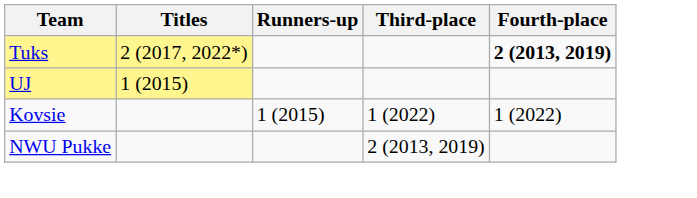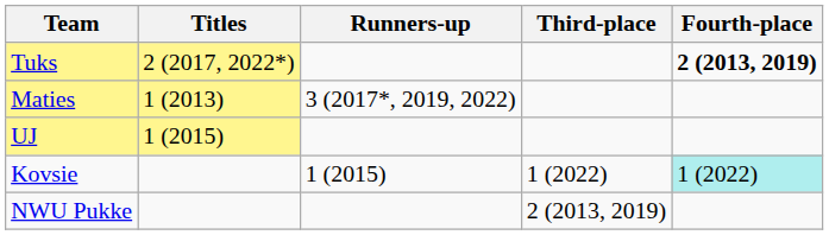+ row: Maties | 1 (2013) | 3 (2017*, 2019, 2022)
Kovsie | Fourth-place: no background -> paleturquoise background
